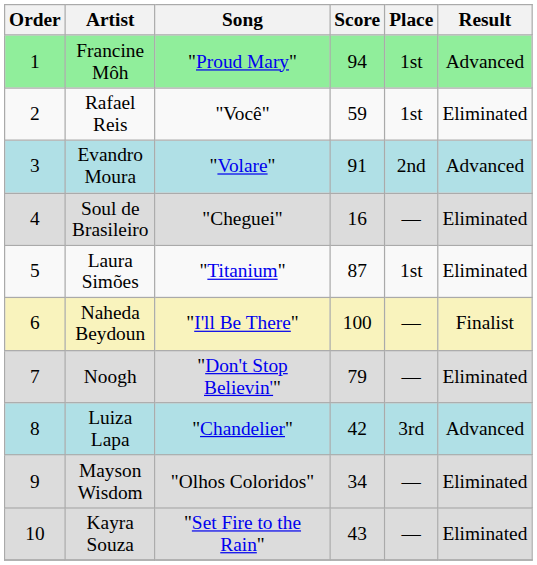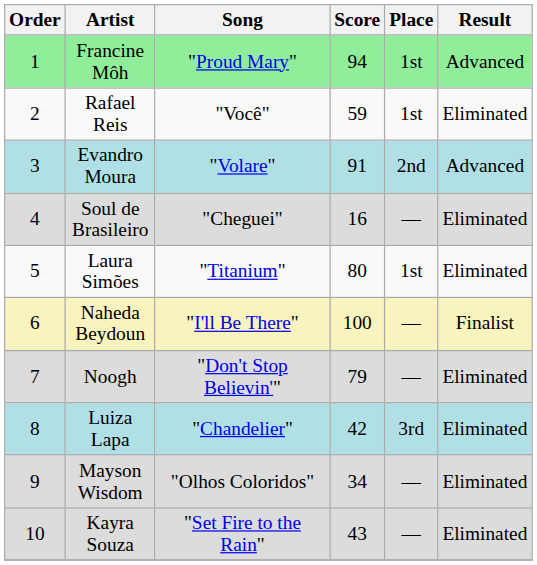Laura Simões | Score: 87 -> 80
Luiza Lapa | Result: Advanced -> Eliminated
